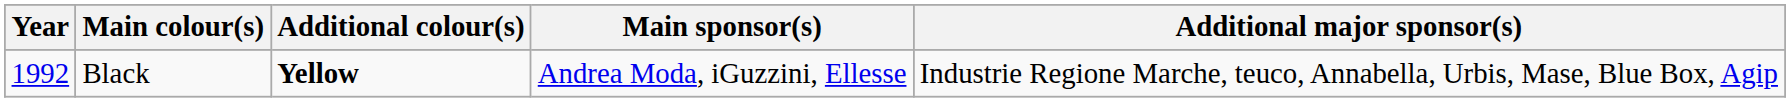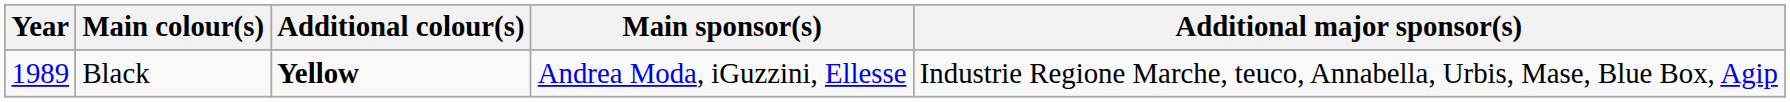Black | Year: 1992 -> 1989
